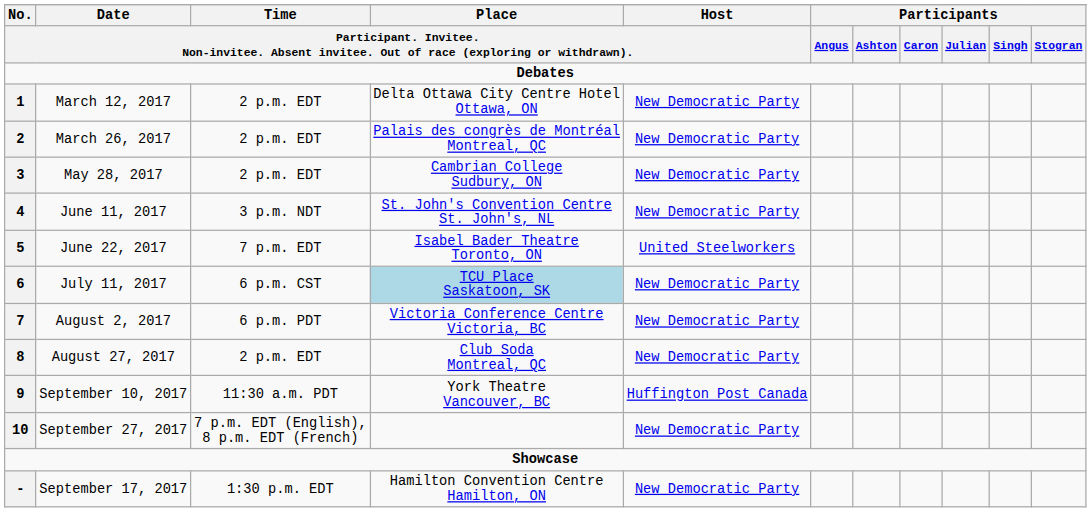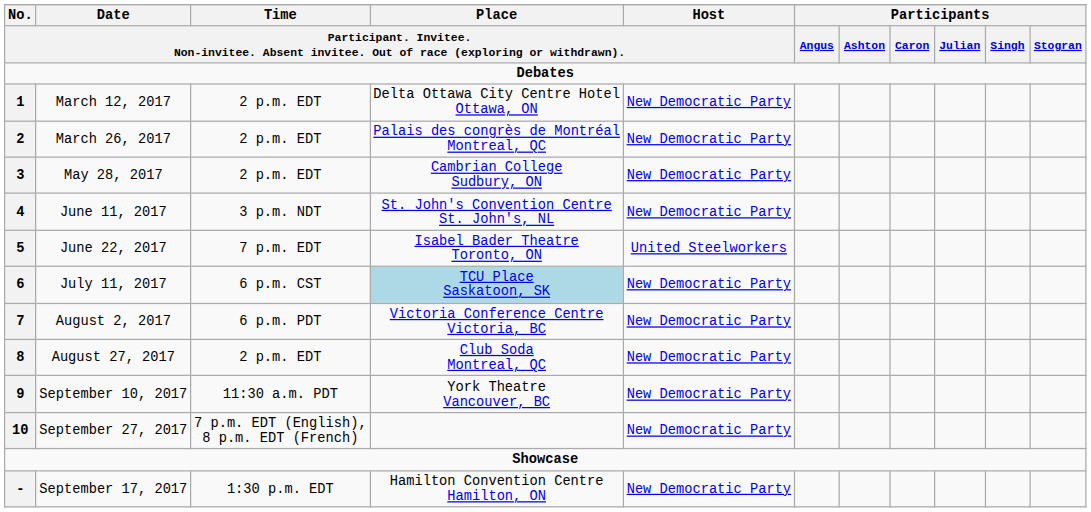September 10, 2017 | column 5: Huffington Post Canada -> New Democratic Party
